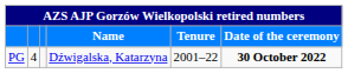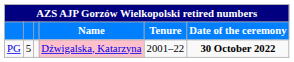PG | column 2: 4 -> 5
PG | Name: no background -> pink background
